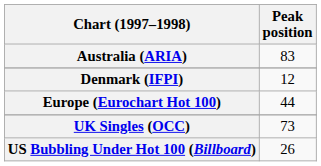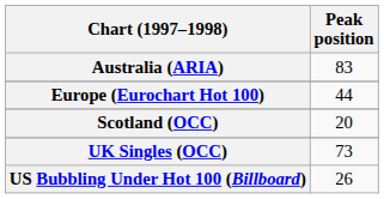- row: Denmark (IFPI) | 12
+ row: Scotland (OCC) | 20
